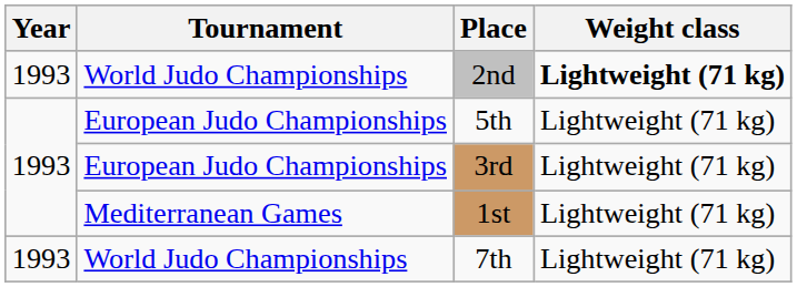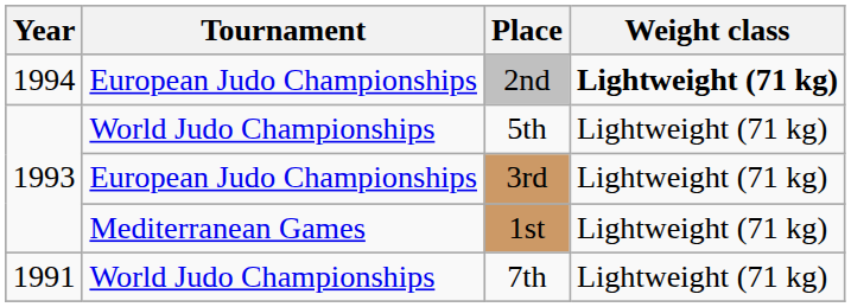2nd | Year: 1993 -> 1994
2nd | Tournament: World Judo Championships -> European Judo Championships
5th | Tournament: European Judo Championships -> World Judo Championships
7th | Year: 1993 -> 1991
